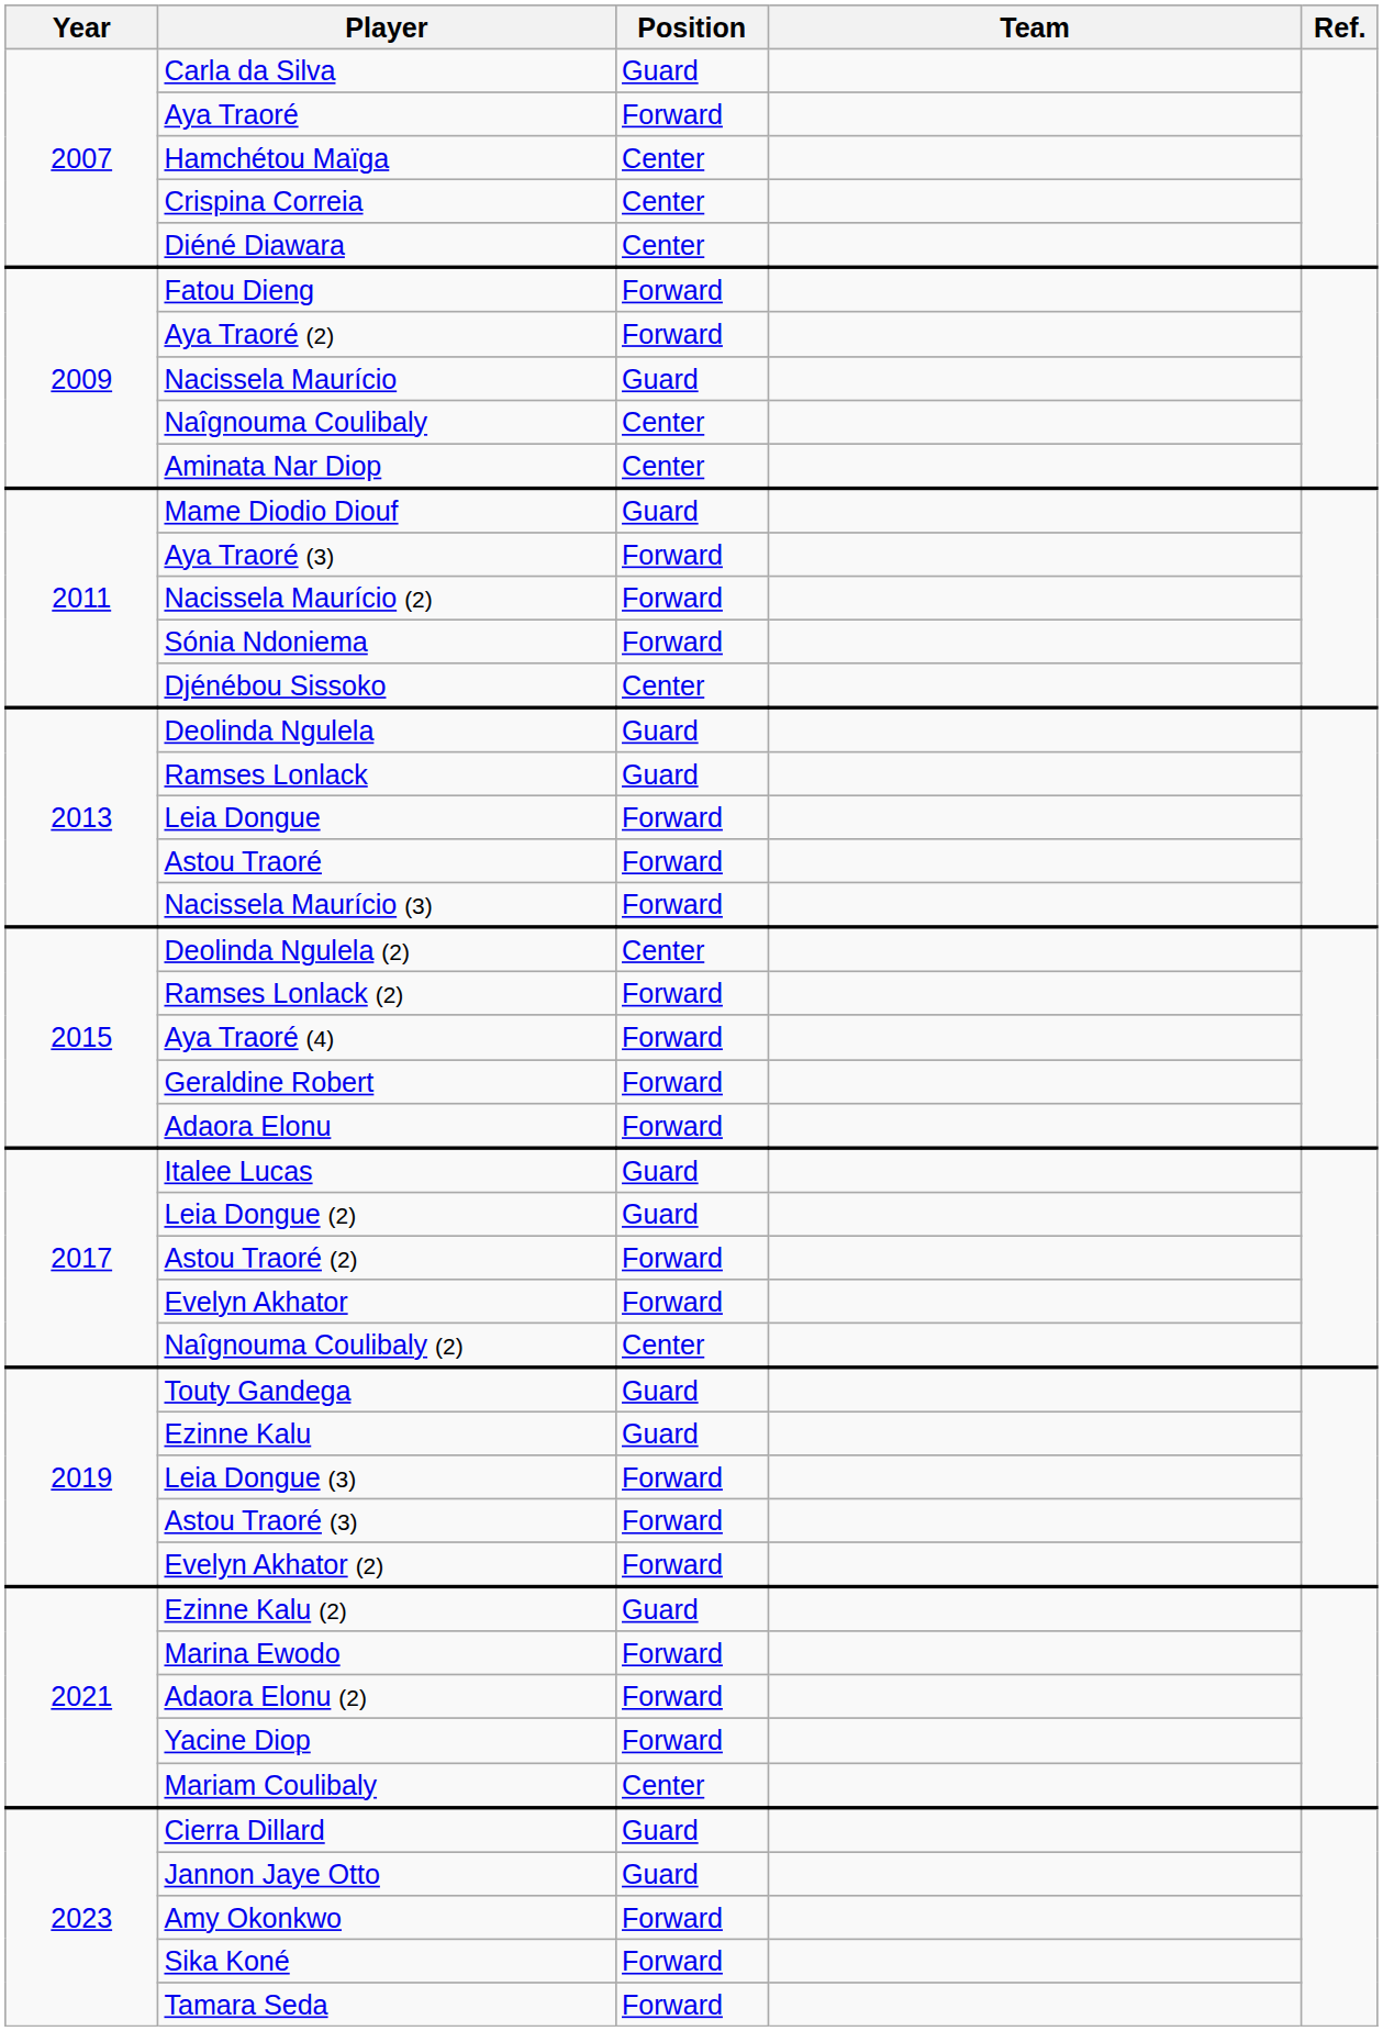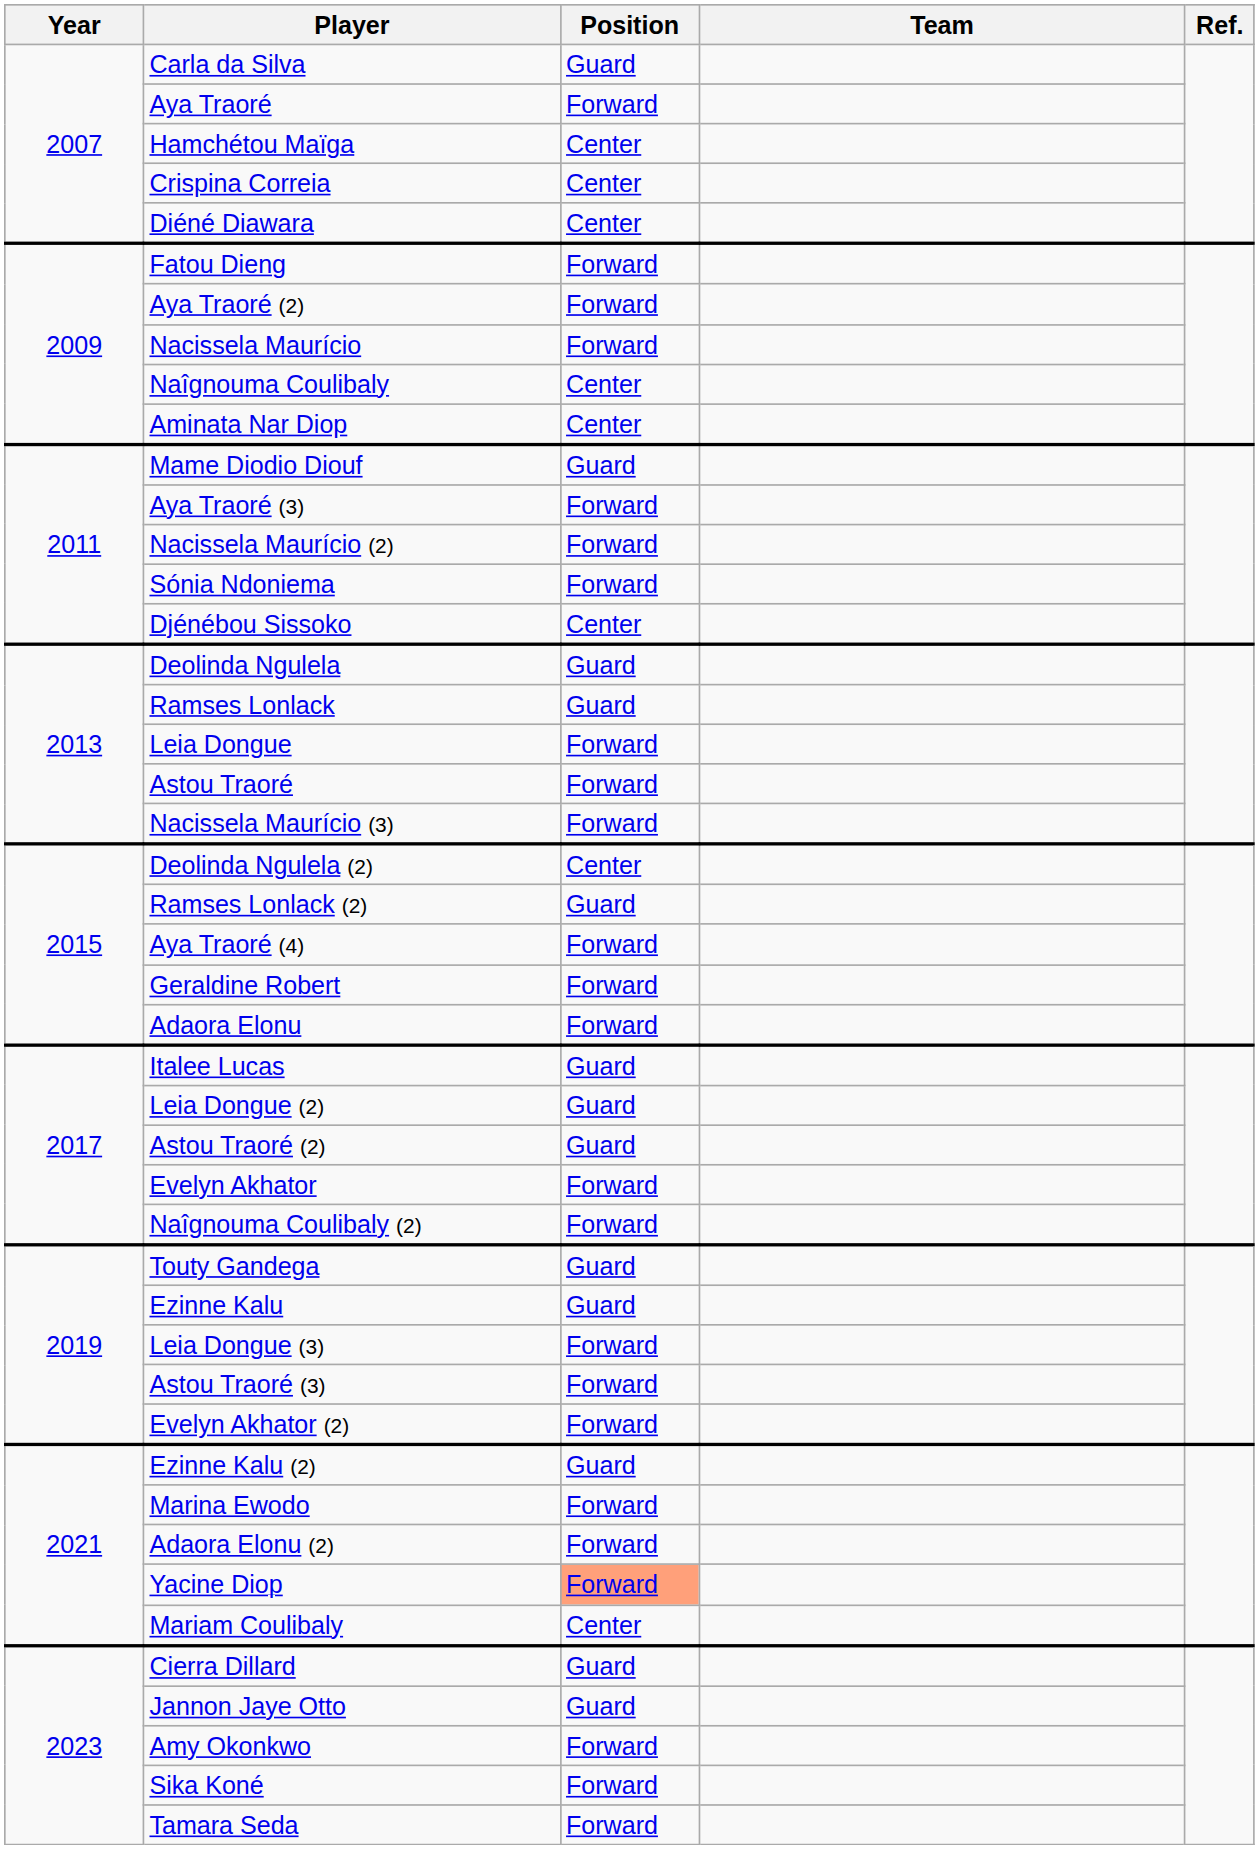Nacissela Maurício | Position: Guard -> Forward
Ramses Lonlack (2) | Position: Forward -> Guard
Astou Traoré (2) | Position: Forward -> Guard
Naîgnouma Coulibaly (2) | Position: Center -> Forward
Yacine Diop | Position: no background -> lightsalmon background
